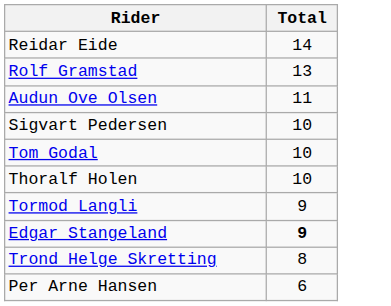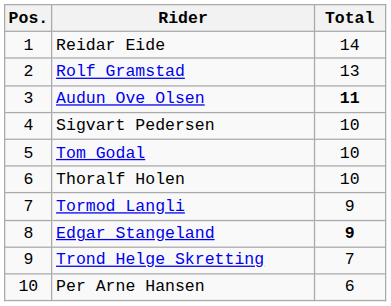+ column: Pos. | 1 | 2 | 3 | 4 | 5 | 6 | 7 | 8 | 9 | 10
Audun Ove Olsen | Total: normal -> bold
Trond Helge Skretting | Total: 8 -> 7
